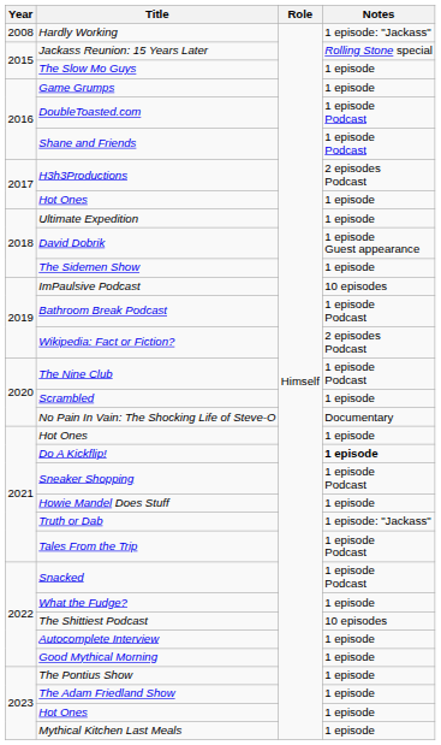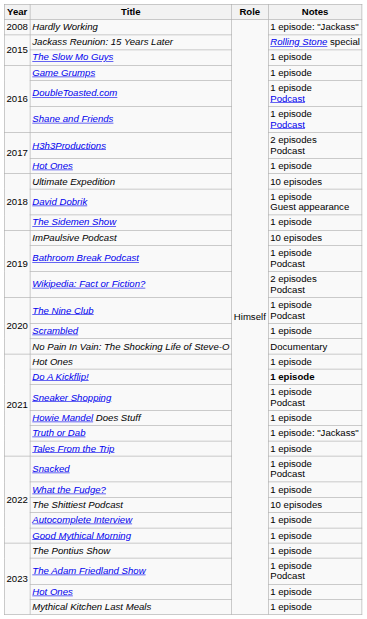Ultimate Expedition | Notes: 1 episode -> 10 episodes
Tales From the Trip | Notes: 1 episode Podcast -> 1 episode
The Adam Friedland Show | Notes: 1 episode -> 1 episode Podcast
